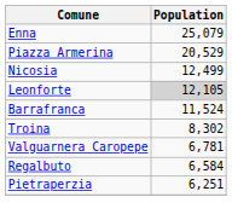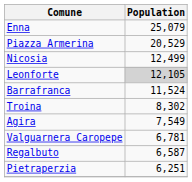+ row: Agira | 7,549
Regalbuto | Population: 6,584 -> 6,587
